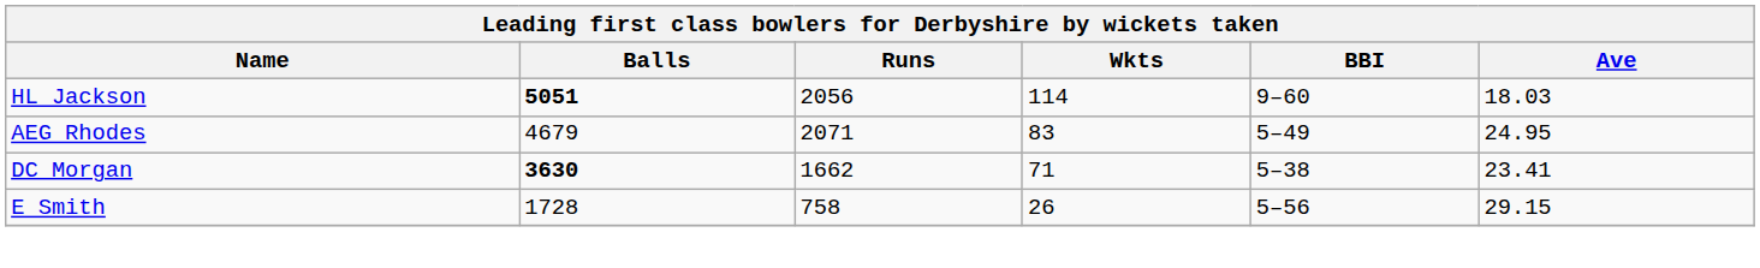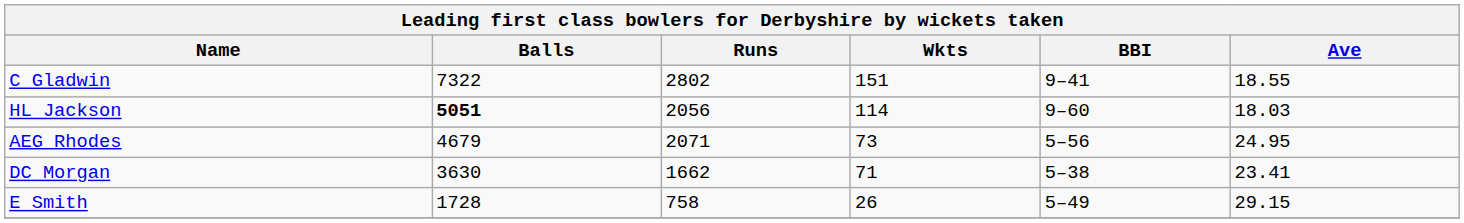+ row: C Gladwin | 7322 | 2802 | 151 | 9–41 | 18.55
AEG Rhodes | Wkts: 83 -> 73
AEG Rhodes | BBI: 5–49 -> 5–56
DC Morgan | Balls: bold -> normal
E Smith | BBI: 5–56 -> 5–49
